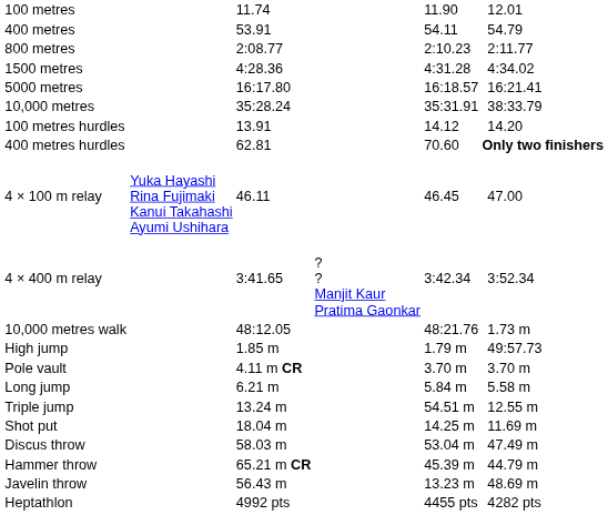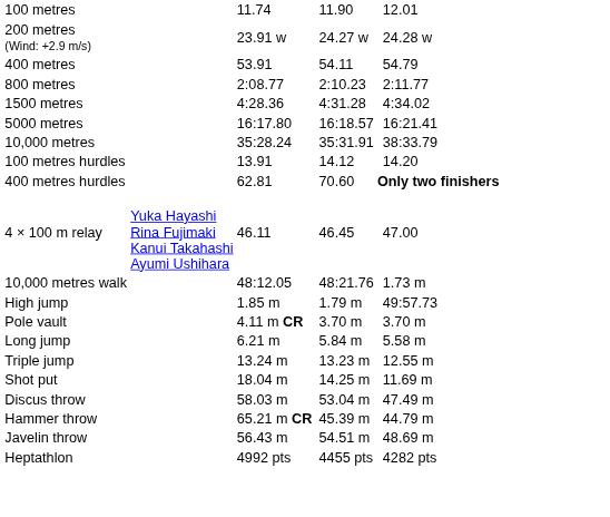+ row: 200 metres (Wind: +2.9 m/s) | 23.91 w | 24.27 w | 24.28 w
- row: 4 × 400 m relay | 3:41.65 | ? ? Manjit Kaur Pratima Gaonkar | 3:42.34 | 3:52.34
Triple jump | column 5: 54.51 m -> 13.23 m
Javelin throw | column 5: 13.23 m -> 54.51 m
